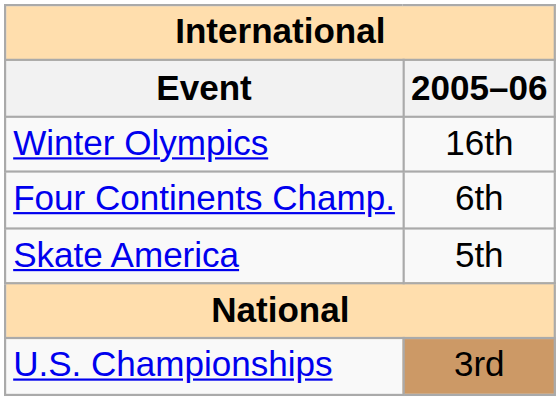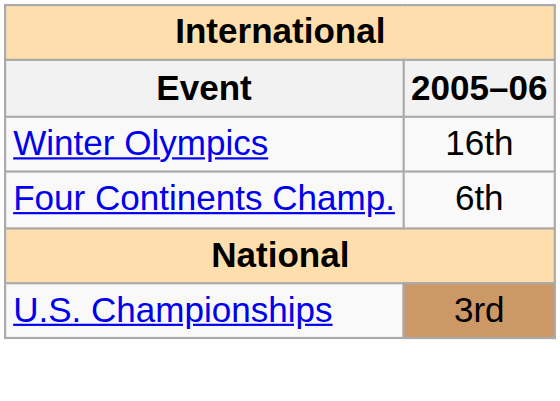- row: Skate America | 5th
